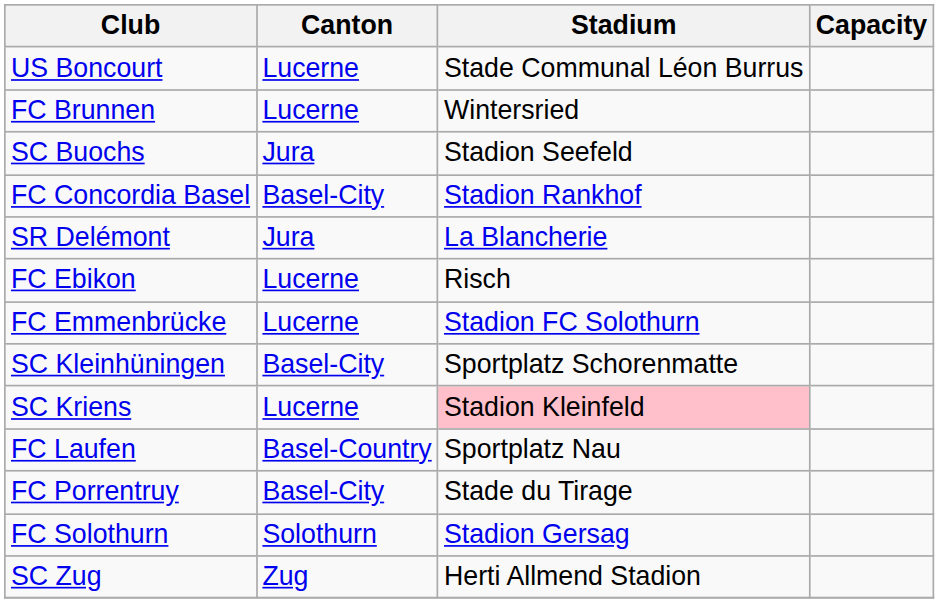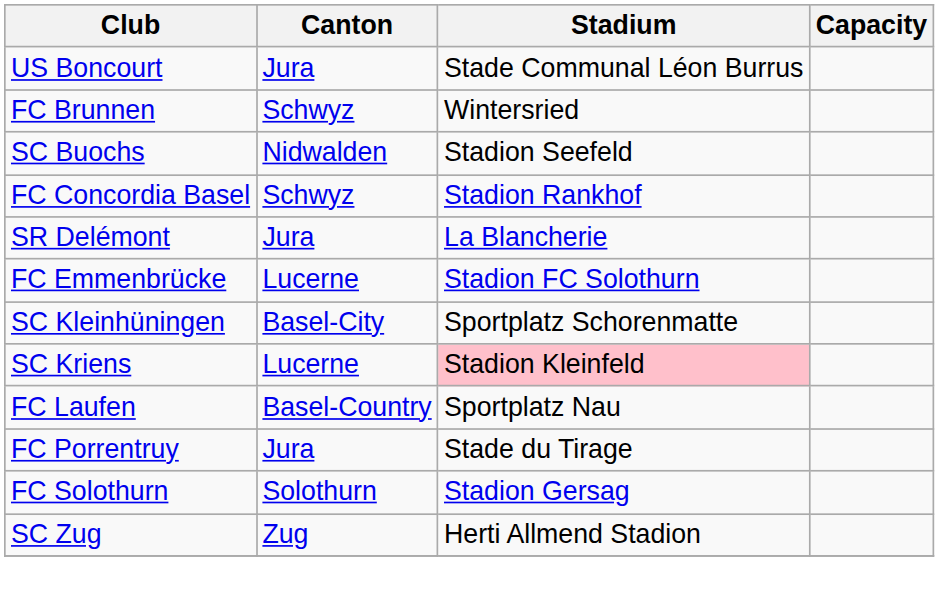US Boncourt | Canton: Lucerne -> Jura
FC Brunnen | Canton: Lucerne -> Schwyz
SC Buochs | Canton: Jura -> Nidwalden
FC Concordia Basel | Canton: Basel-City -> Schwyz
- row: FC Ebikon | Lucerne | Risch
FC Porrentruy | Canton: Basel-City -> Jura
